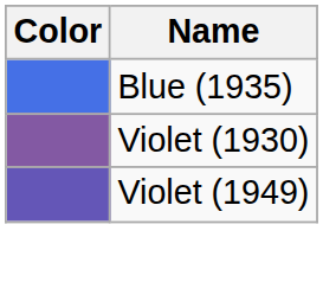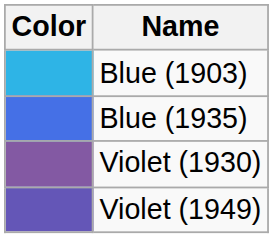+ row: Blue (1903)
